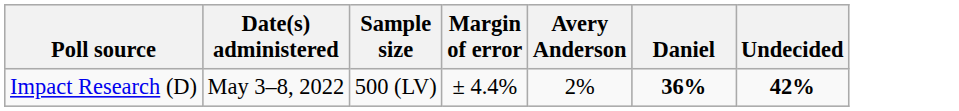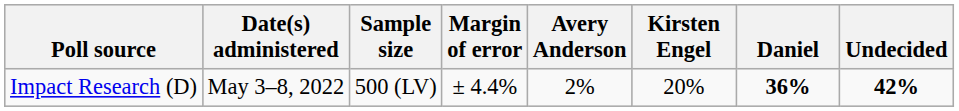+ column: Kirsten Engel | 20%
